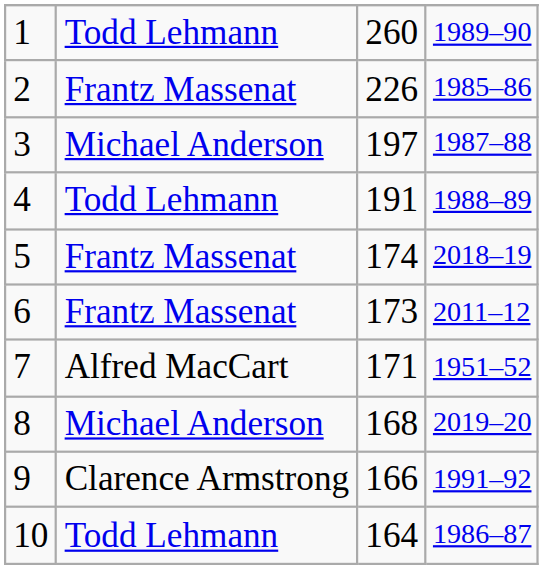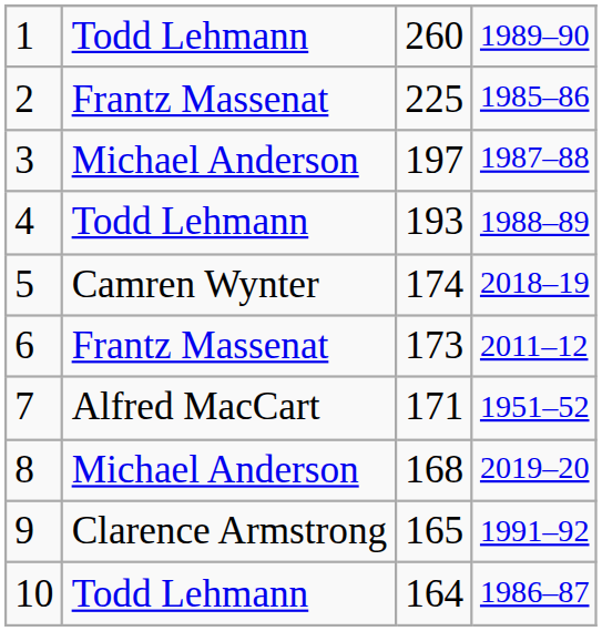2 | column 3: 226 -> 225
4 | column 3: 191 -> 193
5 | column 2: Frantz Massenat -> Camren Wynter
9 | column 3: 166 -> 165
